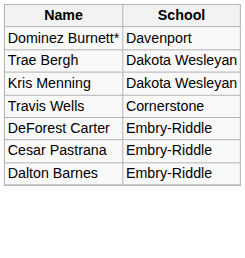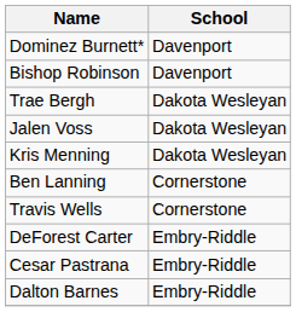+ row: Bishop Robinson | Davenport
+ row: Jalen Voss | Dakota Wesleyan
+ row: Ben Lanning | Cornerstone
